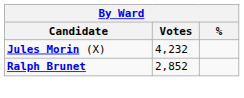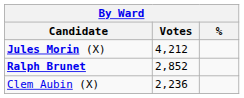Jules Morin (X) | Votes: 4,232 -> 4,212
+ row: Clem Aubin (X) | 2,236
